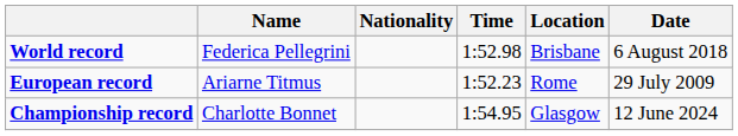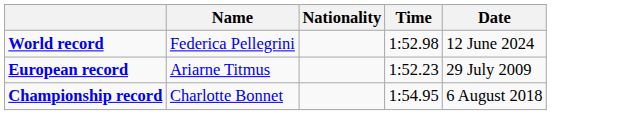- column: Location | Brisbane | Rome | Glasgow
World record | Date: 6 August 2018 -> 12 June 2024
Championship record | Date: 12 June 2024 -> 6 August 2018
